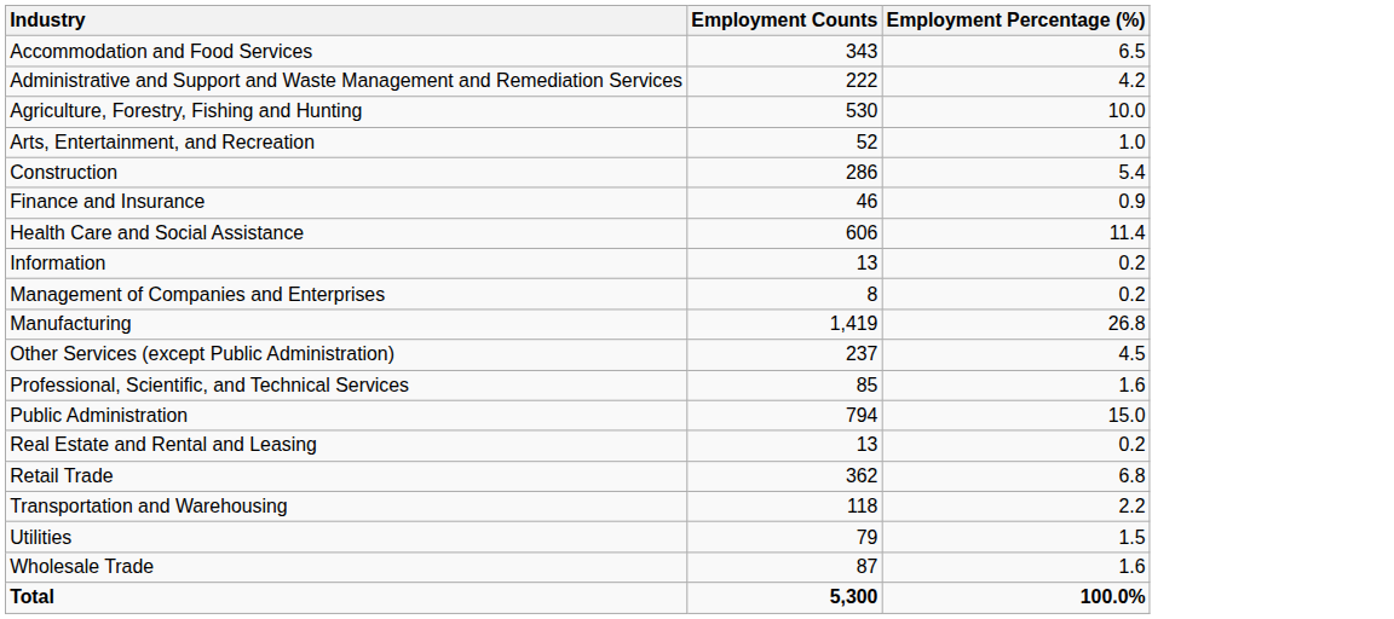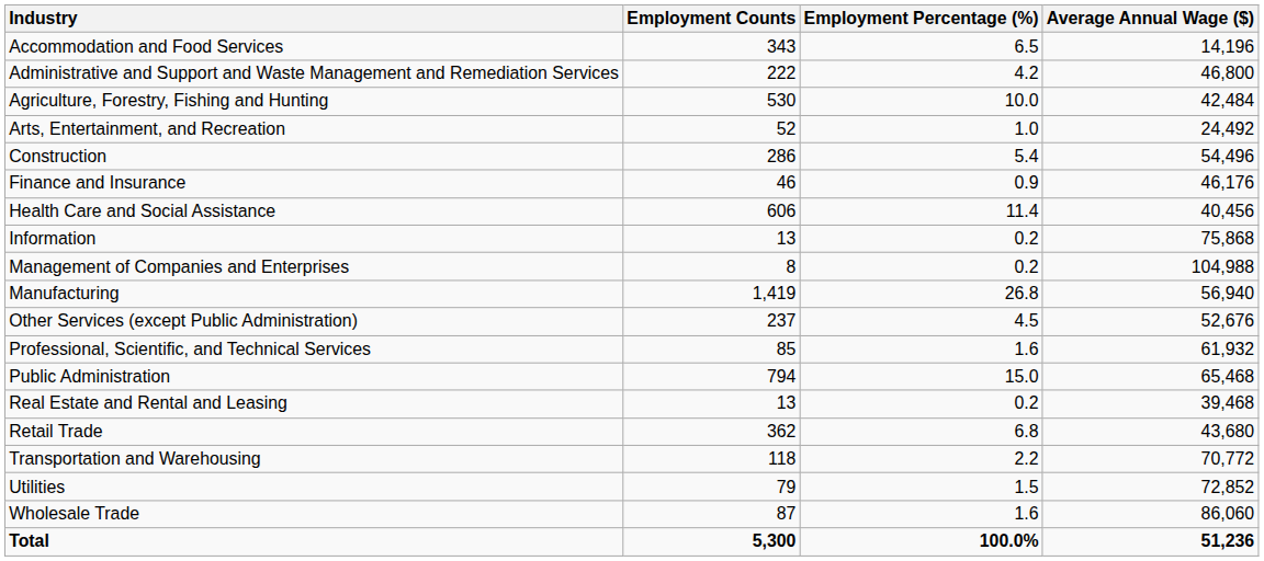+ column: Average Annual Wage ($) | 14,196 | 46,800 | 42,484 | 24,492 | 54,496 | 46,176 | 40,456 | 75,868 | 104,988 | 56,940 | 52,676 | 61,932 | 65,468 | 39,468 | 43,680 | 70,772 | 72,852 | 86,060 | 51,236
